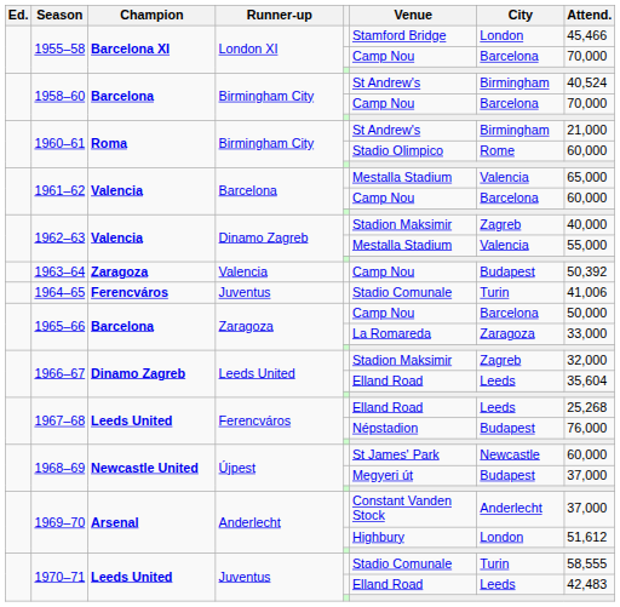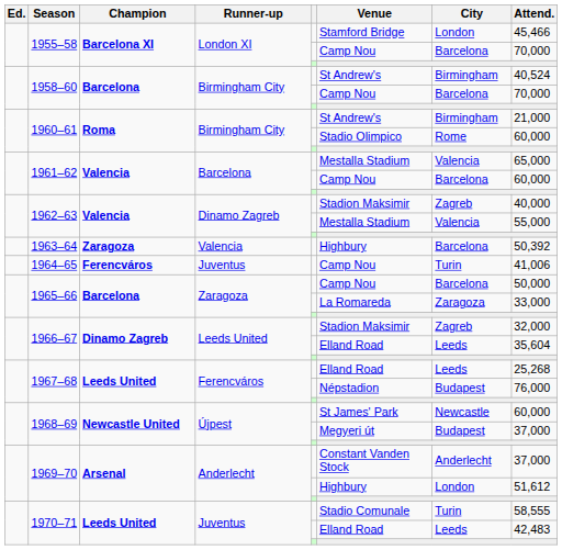1963–64 | Venue: Camp Nou -> Highbury
1963–64 | City: Budapest -> Barcelona
1964–65 | Venue: Stadio Comunale -> Camp Nou
